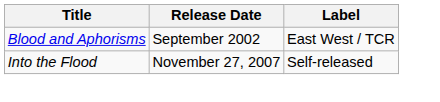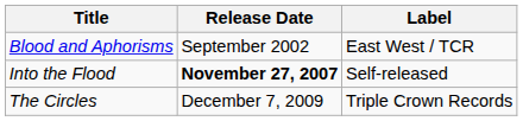Into the Flood | Release Date: normal -> bold
+ row: The Circles | December 7, 2009 | Triple Crown Records
